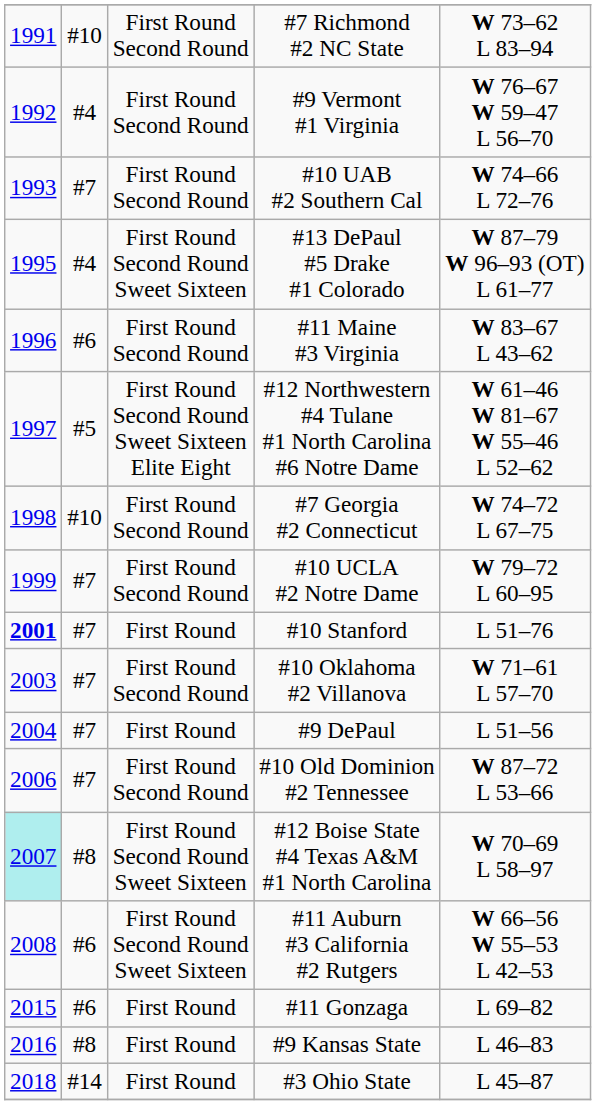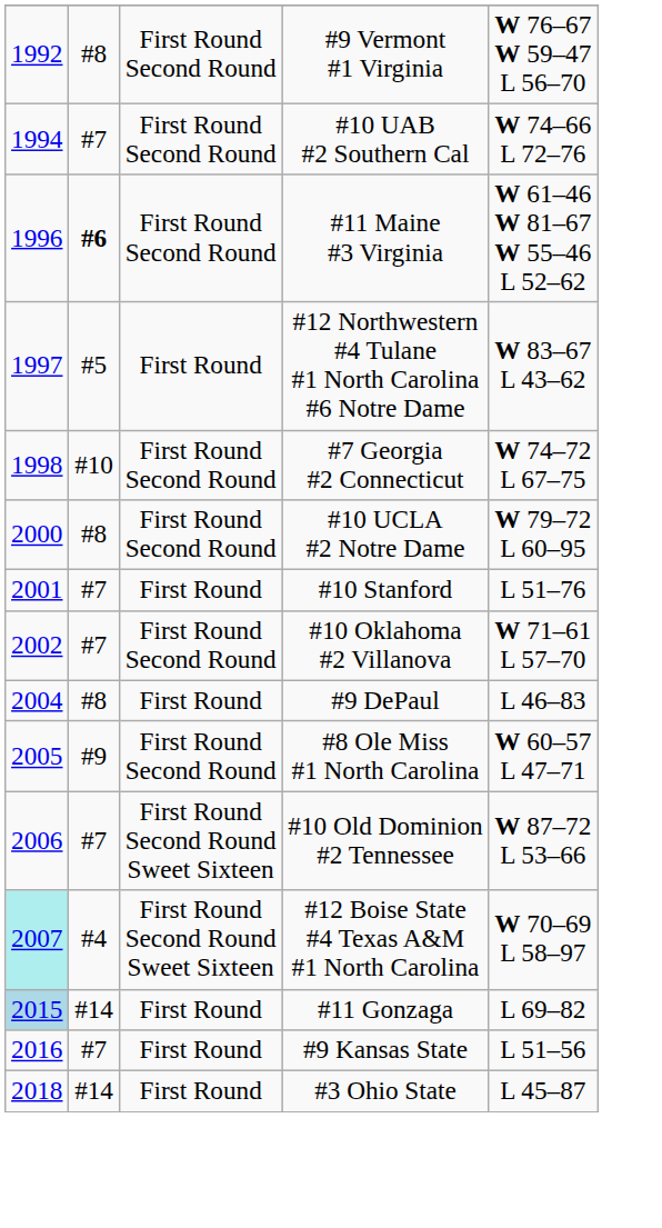- row: 1991 | #10 | First Round Second Round | #7 Richmond #2 NC State | W 73–62 L 83–94
#9 Vermont #1 Virginia | column 2: #4 -> #8
#10 UAB #2 Southern Cal | column 1: 1993 -> 1994
- row: 1995 | #4 | First Round Second Round Sweet Sixteen | #13 DePaul #5 Drake #1 Colorado | W 87–79 W 96–93 (OT) L 61–77
#11 Maine #3 Virginia | column 2: normal -> bold
#11 Maine #3 Virginia | column 5: W 83–67 L 43–62 -> W 61–46 W 81–67 W 55–46 L 52–62
#12 Northwestern #4 Tulane #1 North Carolina #6 Notre Dame | column 3: First Round Second Round Sweet Sixteen Elite Eight -> First Round
#12 Northwestern #4 Tulane #1 North Carolina #6 Notre Dame | column 5: W 61–46 W 81–67 W 55–46 L 52–62 -> W 83–67 L 43–62
#10 UCLA #2 Notre Dame | column 1: 1999 -> 2000
#10 UCLA #2 Notre Dame | column 2: #7 -> #8
#10 Stanford | column 1: bold -> normal
#10 Oklahoma #2 Villanova | column 1: 2003 -> 2002
#9 DePaul | column 2: #7 -> #8
#9 DePaul | column 5: L 51–56 -> L 46–83
+ row: 2005 | #9 | First Round Second Round | #8 Ole Miss #1 North Carolina | W 60–57 L 47–71
#10 Old Dominion #2 Tennessee | column 3: First Round Second Round -> First Round Second Round Sweet Sixteen
#12 Boise State #4 Texas A&M #1 North Carolina | column 2: #8 -> #4
- row: 2008 | #6 | First Round Second Round Sweet Sixteen | #11 Auburn #3 California #2 Rutgers | W 66–56 W 55–53 L 42–53
#11 Gonzaga | column 1: no background -> lightblue background
#11 Gonzaga | column 2: #6 -> #14
#9 Kansas State | column 2: #8 -> #7
#9 Kansas State | column 5: L 46–83 -> L 51–56
